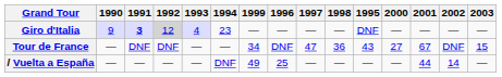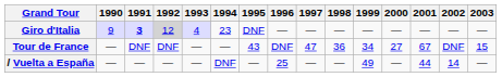columns swapped: 1995 <-> 1999
